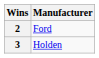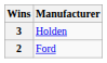rows swapped: 3 <-> 2
